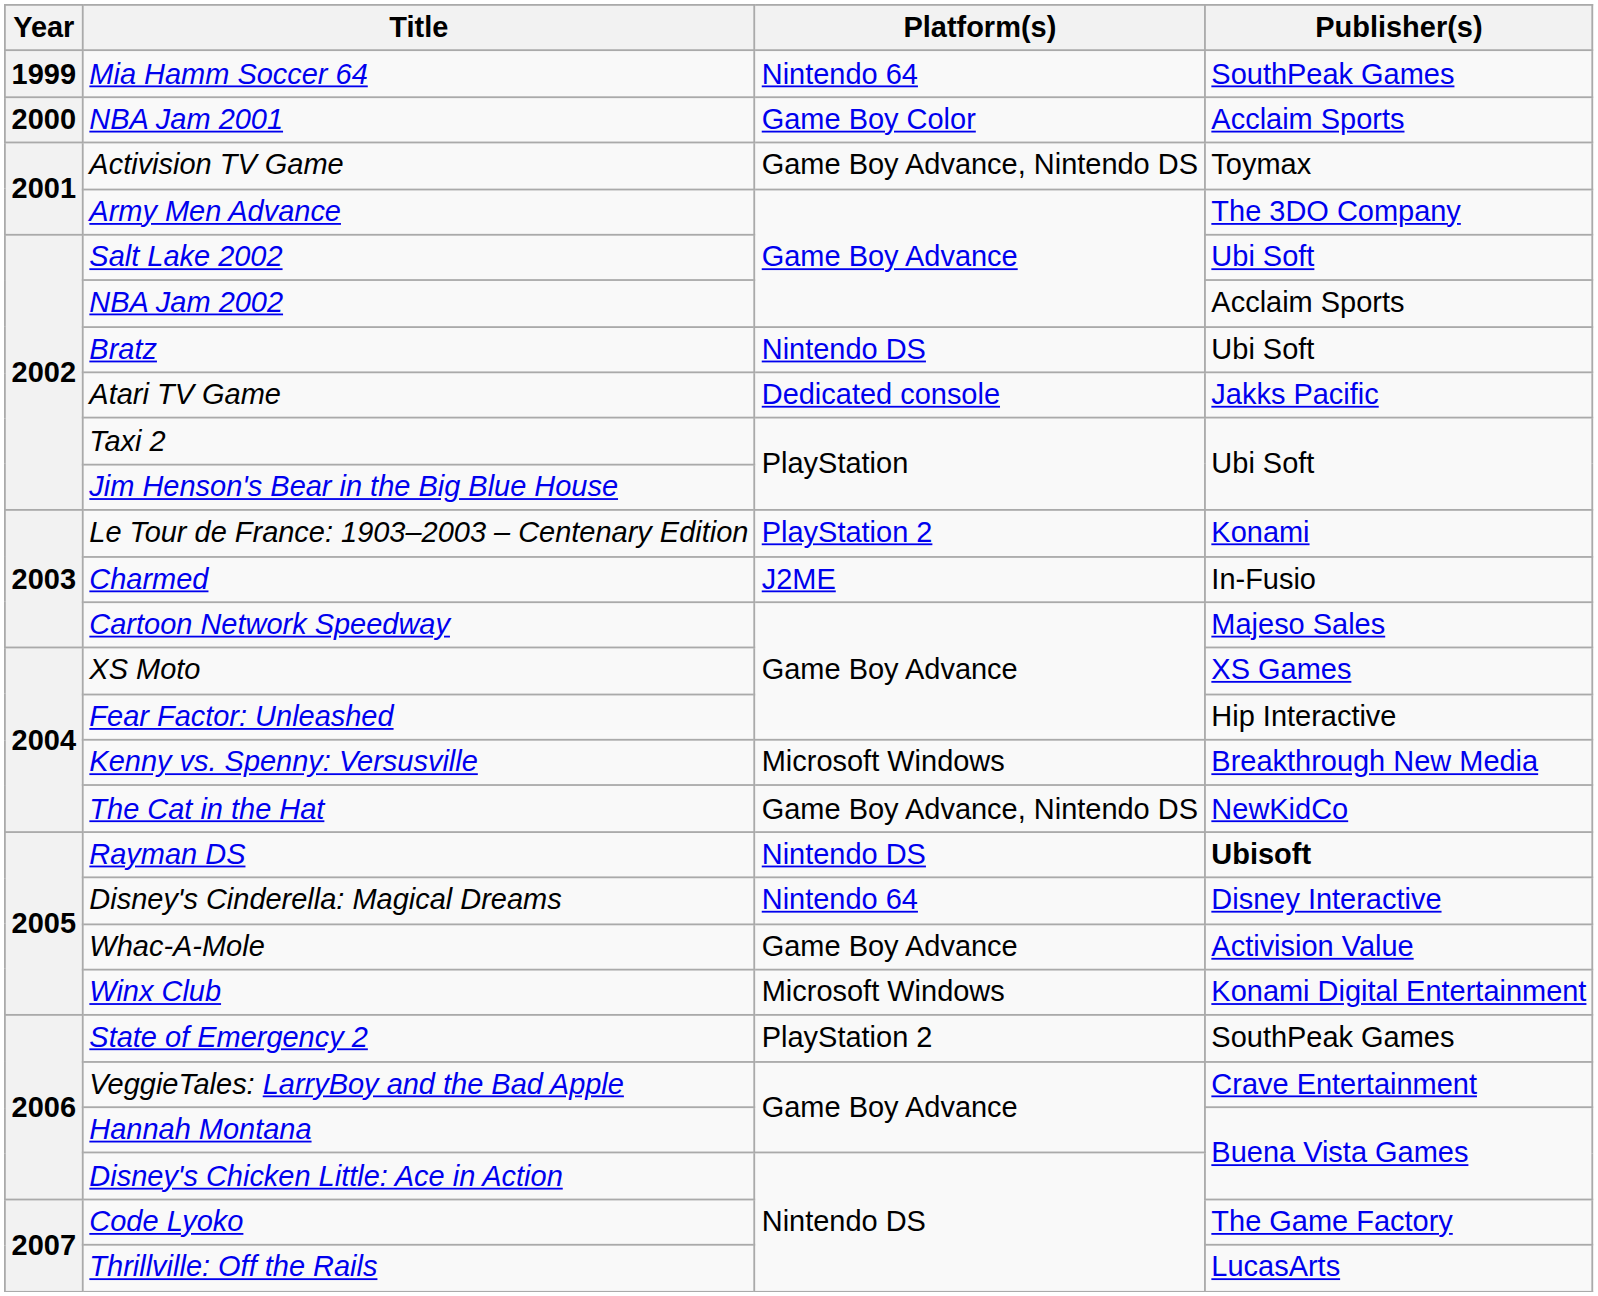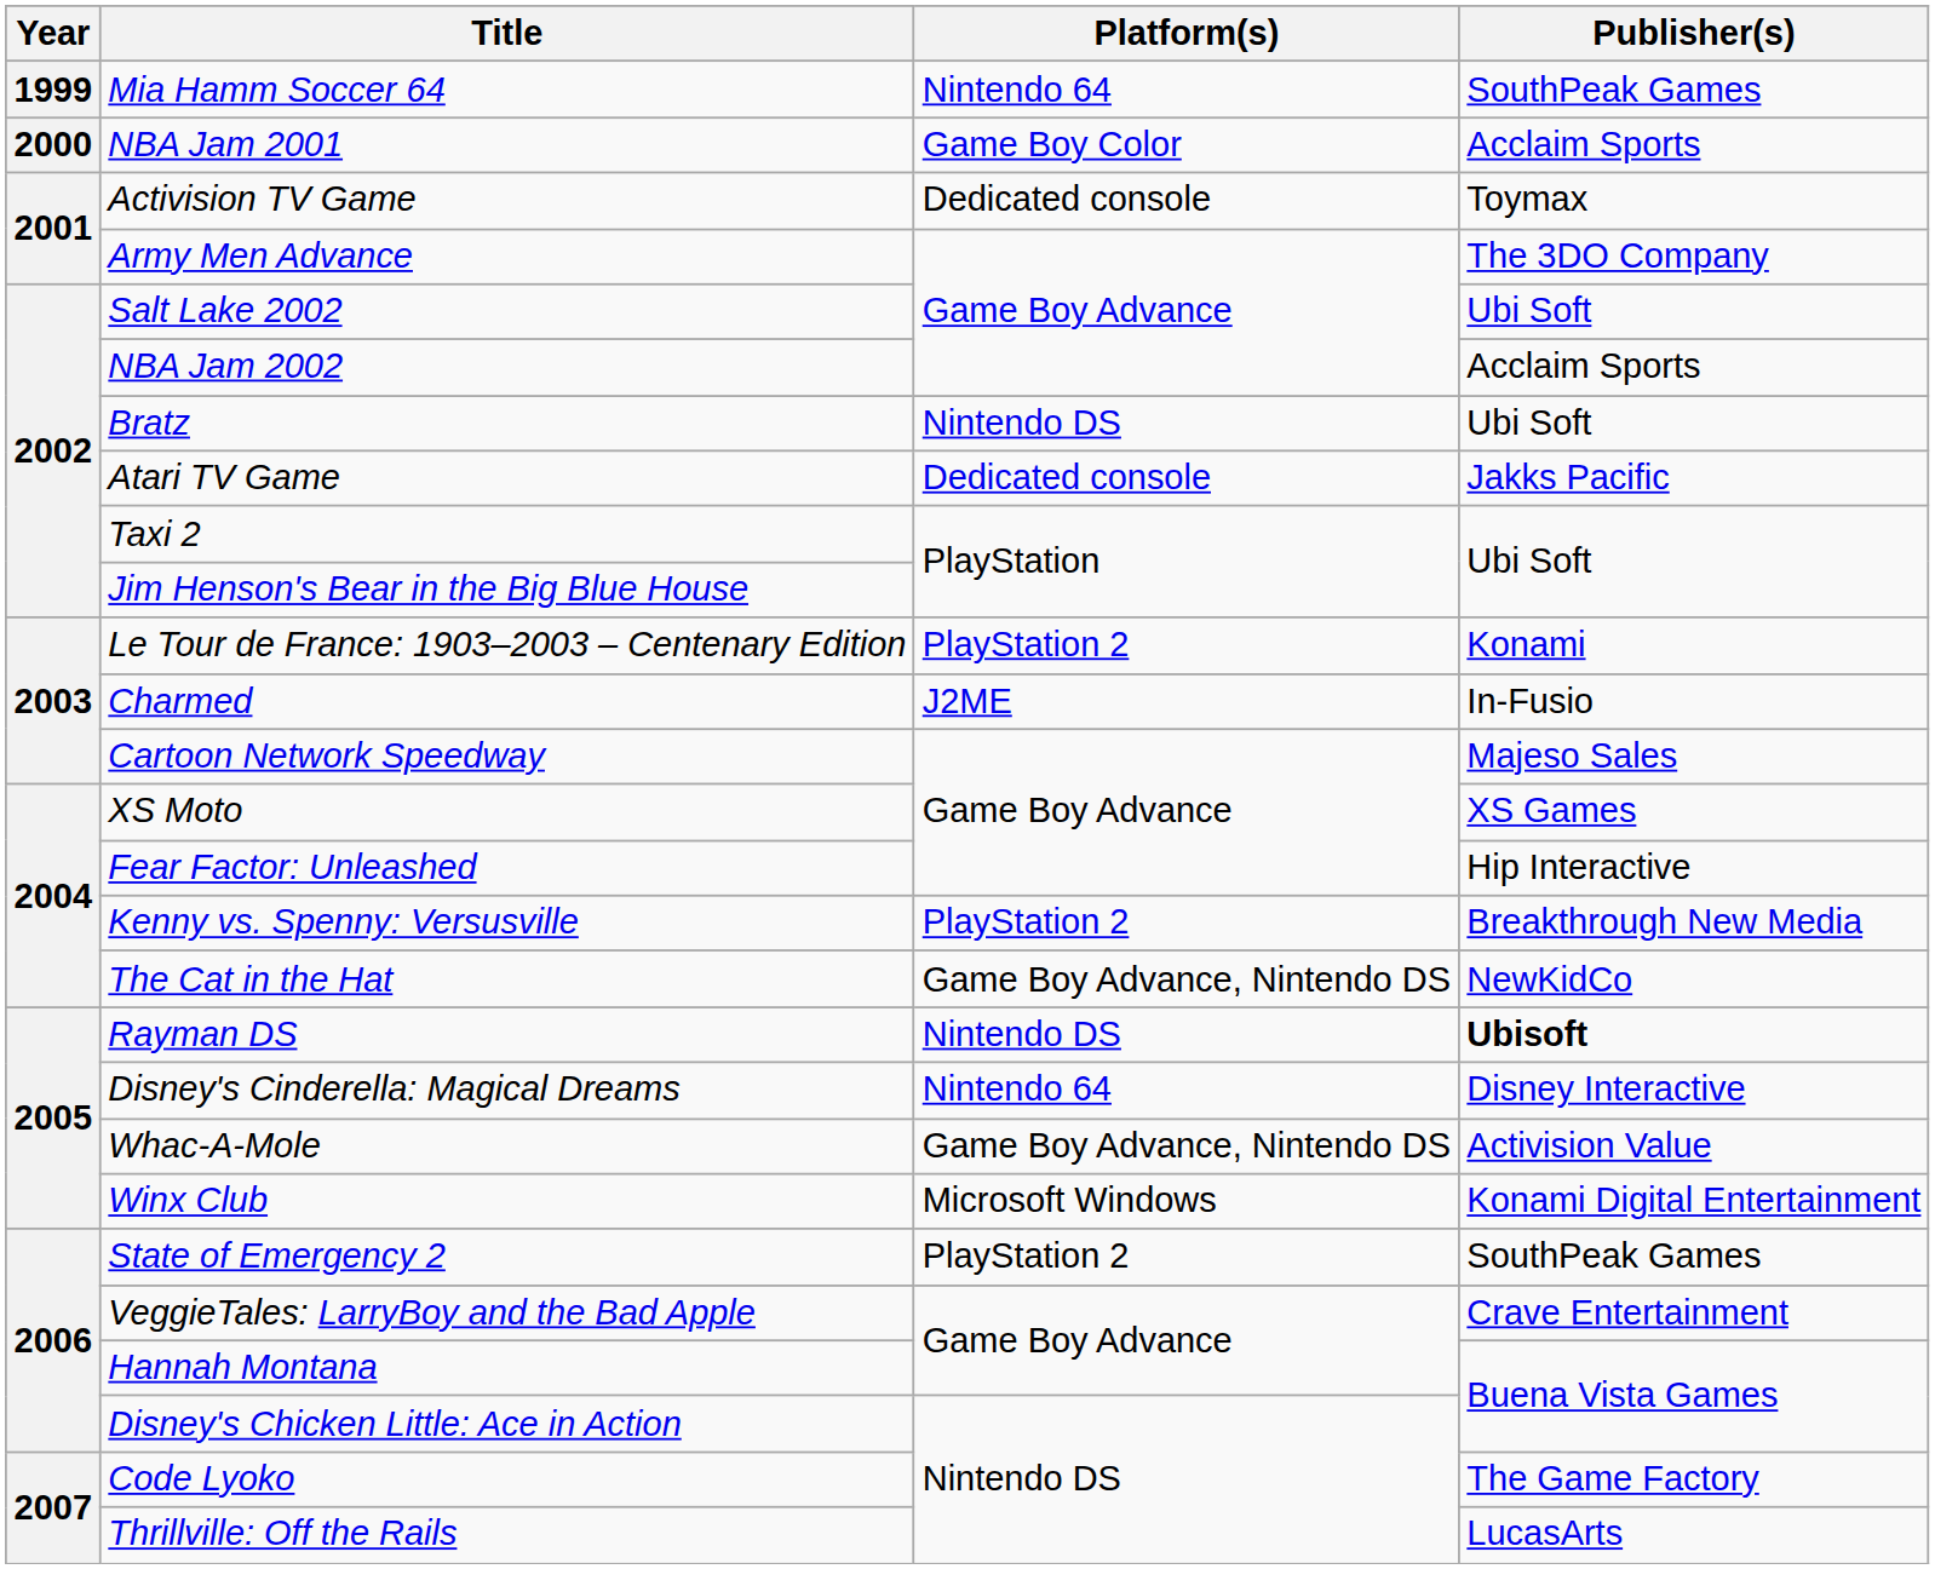Activision TV Game | Platform(s): Game Boy Advance, Nintendo DS -> Dedicated console
Kenny vs. Spenny: Versusville | Platform(s): Microsoft Windows -> PlayStation 2
Whac-A-Mole | Platform(s): Game Boy Advance -> Game Boy Advance, Nintendo DS
